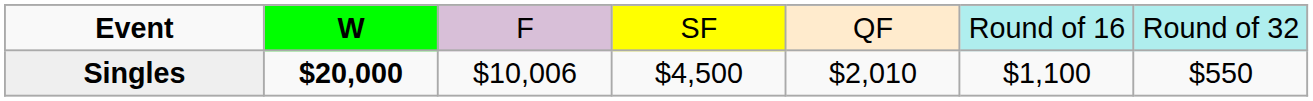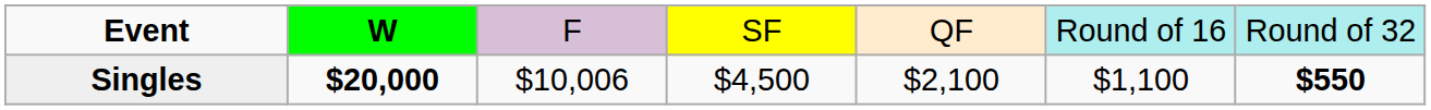Singles | column 5: $2,010 -> $2,100
Singles | column 7: normal -> bold
